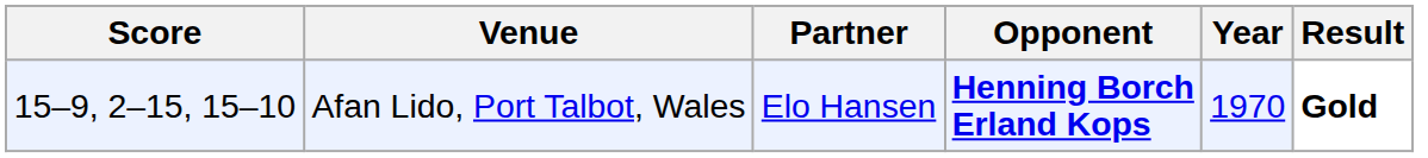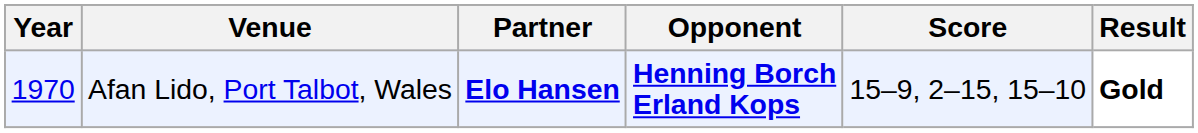columns swapped: Year <-> Score
Afan Lido, Port Talbot, Wales | Partner: normal -> bold
